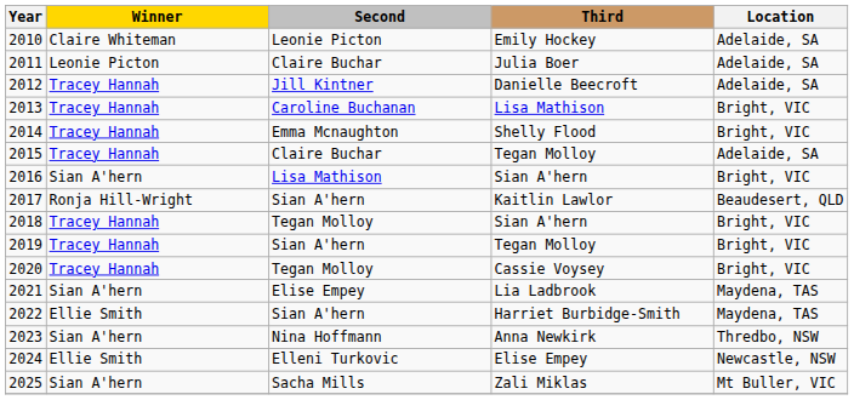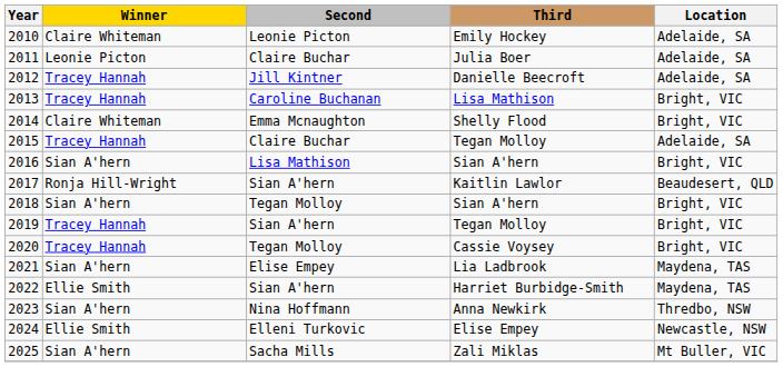2014 | Winner: Tracey Hannah -> Claire Whiteman
2018 | Winner: Tracey Hannah -> Sian A'hern
